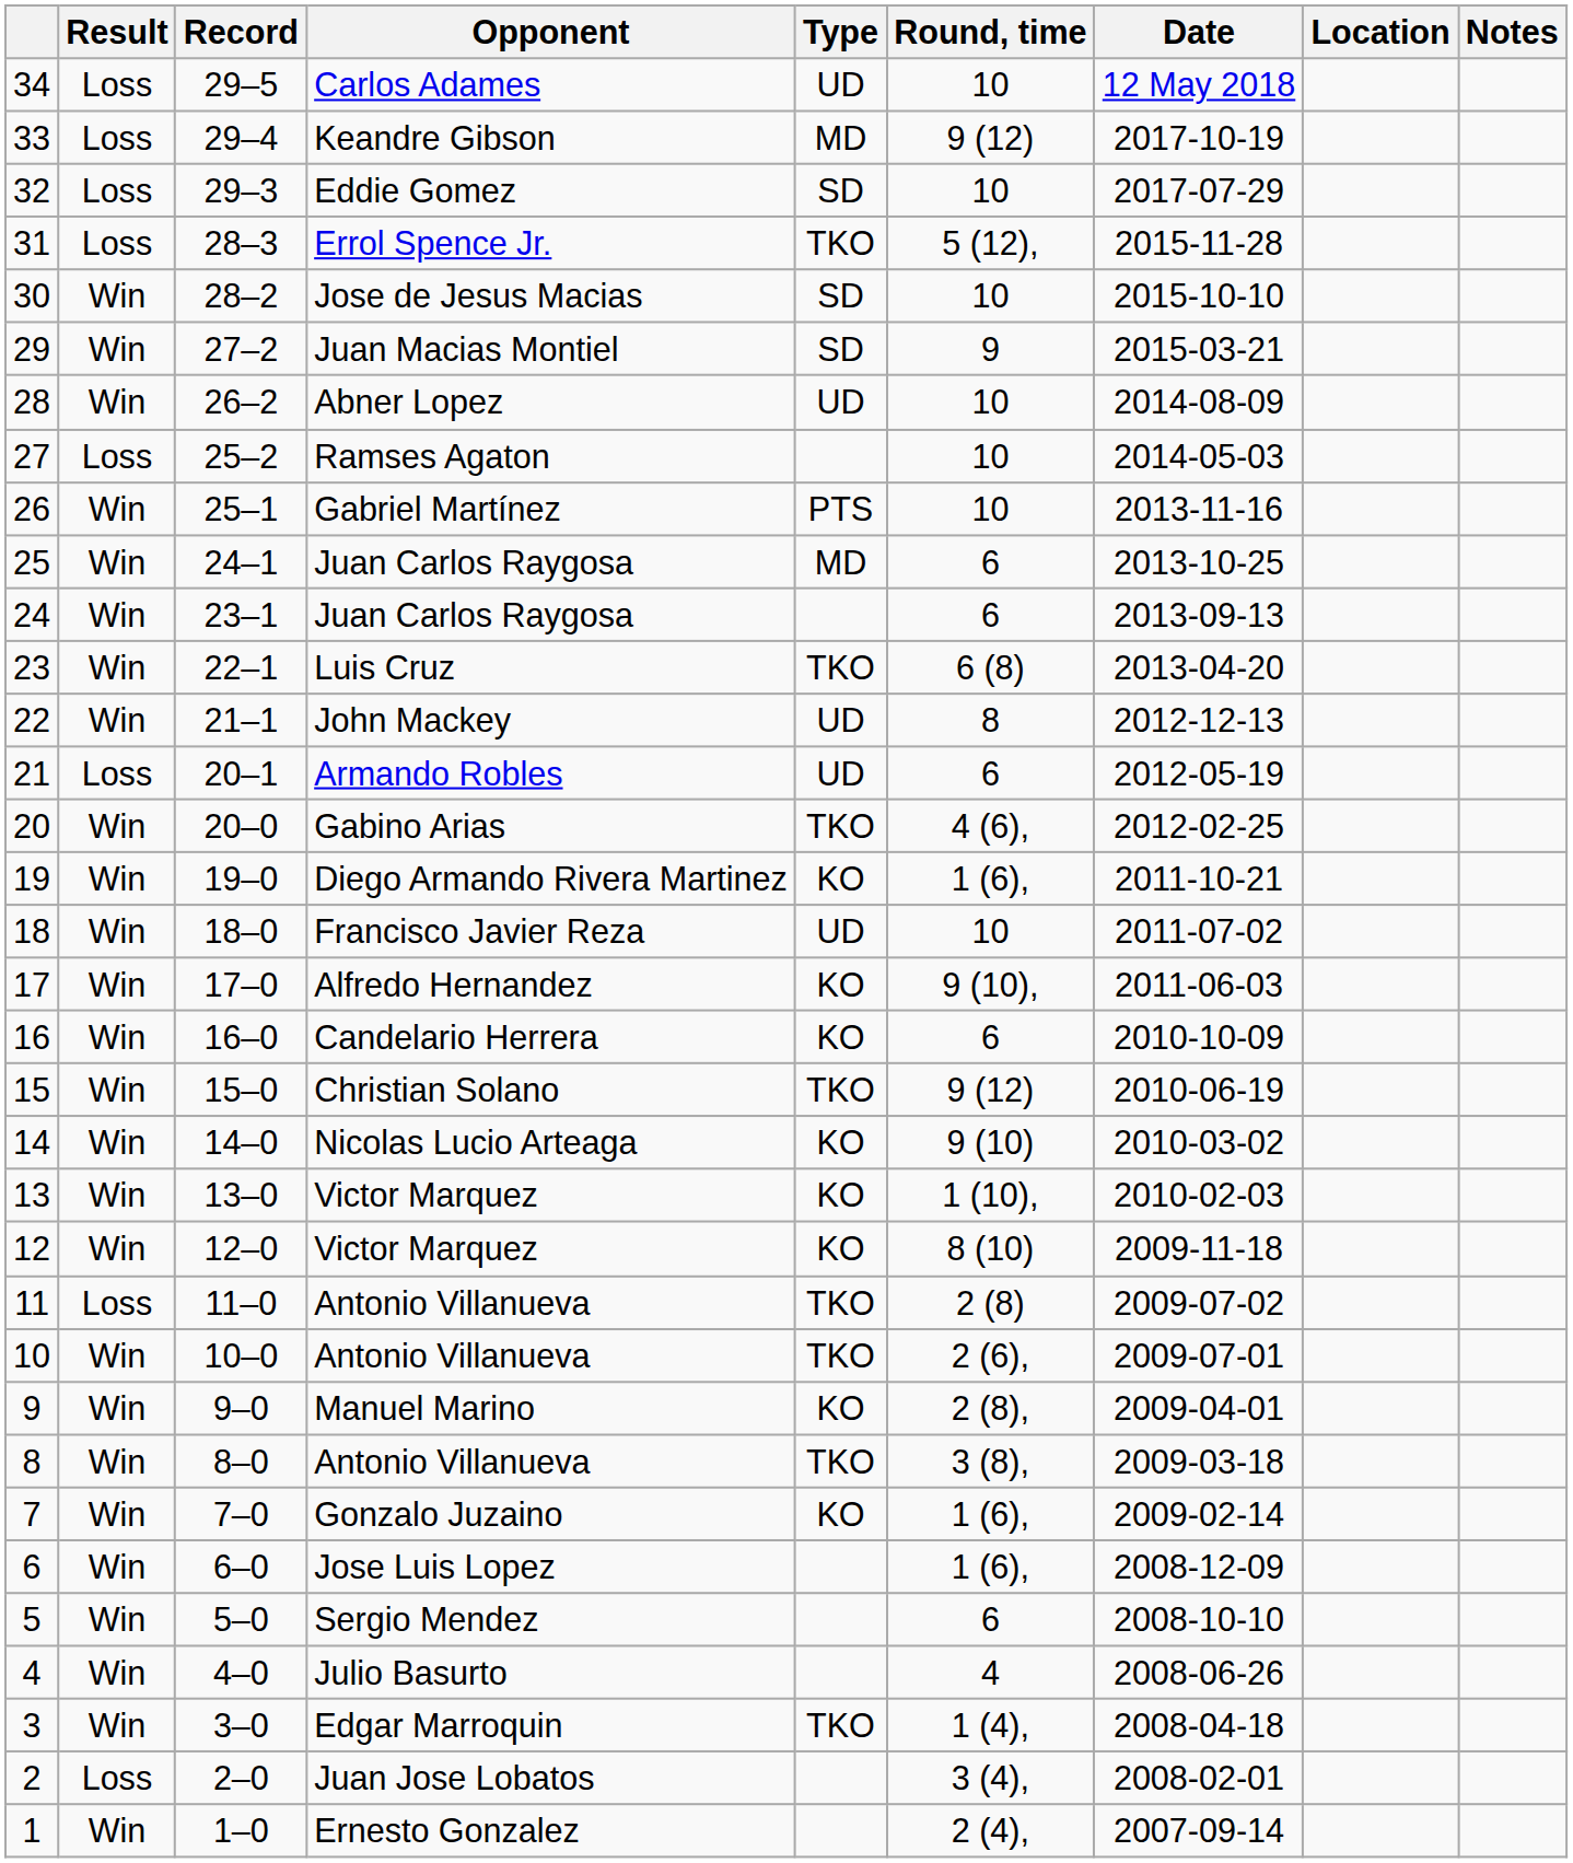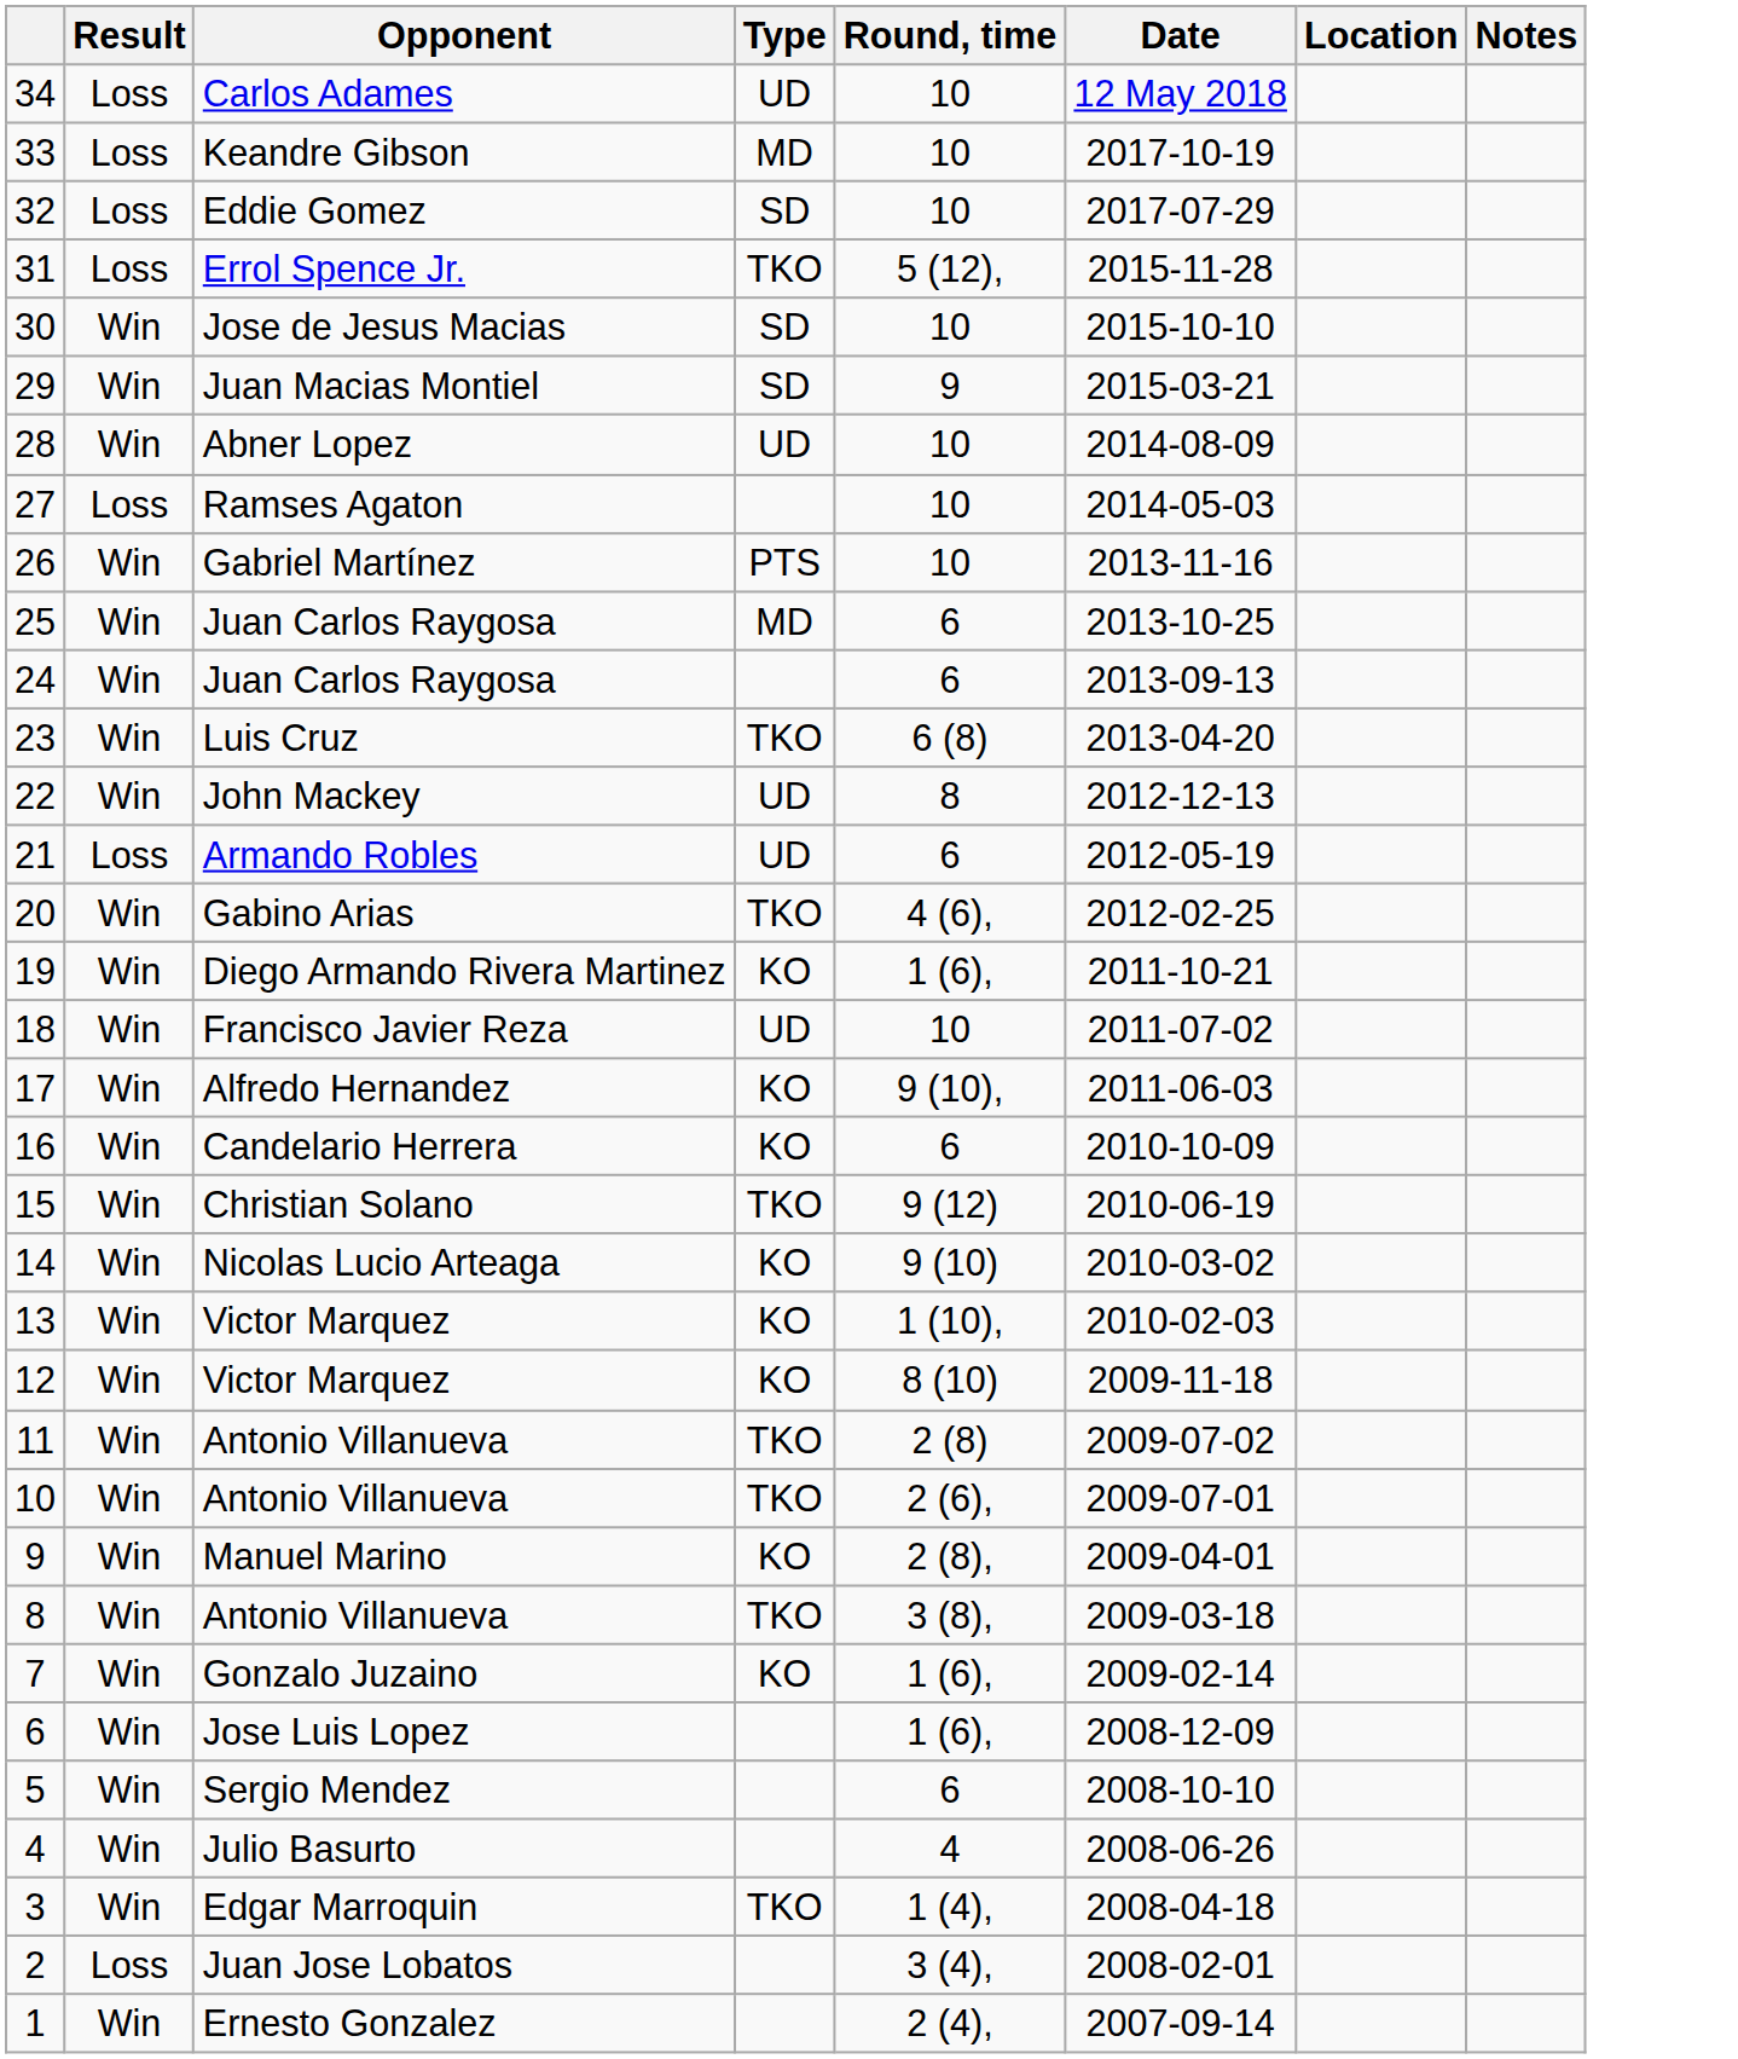- column: Record | 29–5 | 29–4 | 29–3 | 28–3 | 28–2 | 27–2 | 26–2 | 25–2 | 25–1 | 24–1 | 23–1 | 22–1 | 21–1 | 20–1 | 20–0 | 19–0 | 18–0 | 17–0 | 16–0 | 15–0 | 14–0 | 13–0 | 12–0 | 11–0 | 10–0 | 9–0 | 8–0 | 7–0 | 6–0 | 5–0 | 4–0 | 3–0 | 2–0 | 1–0
33 | Round, time: 9 (12) -> 10
11 | Result: Loss -> Win
